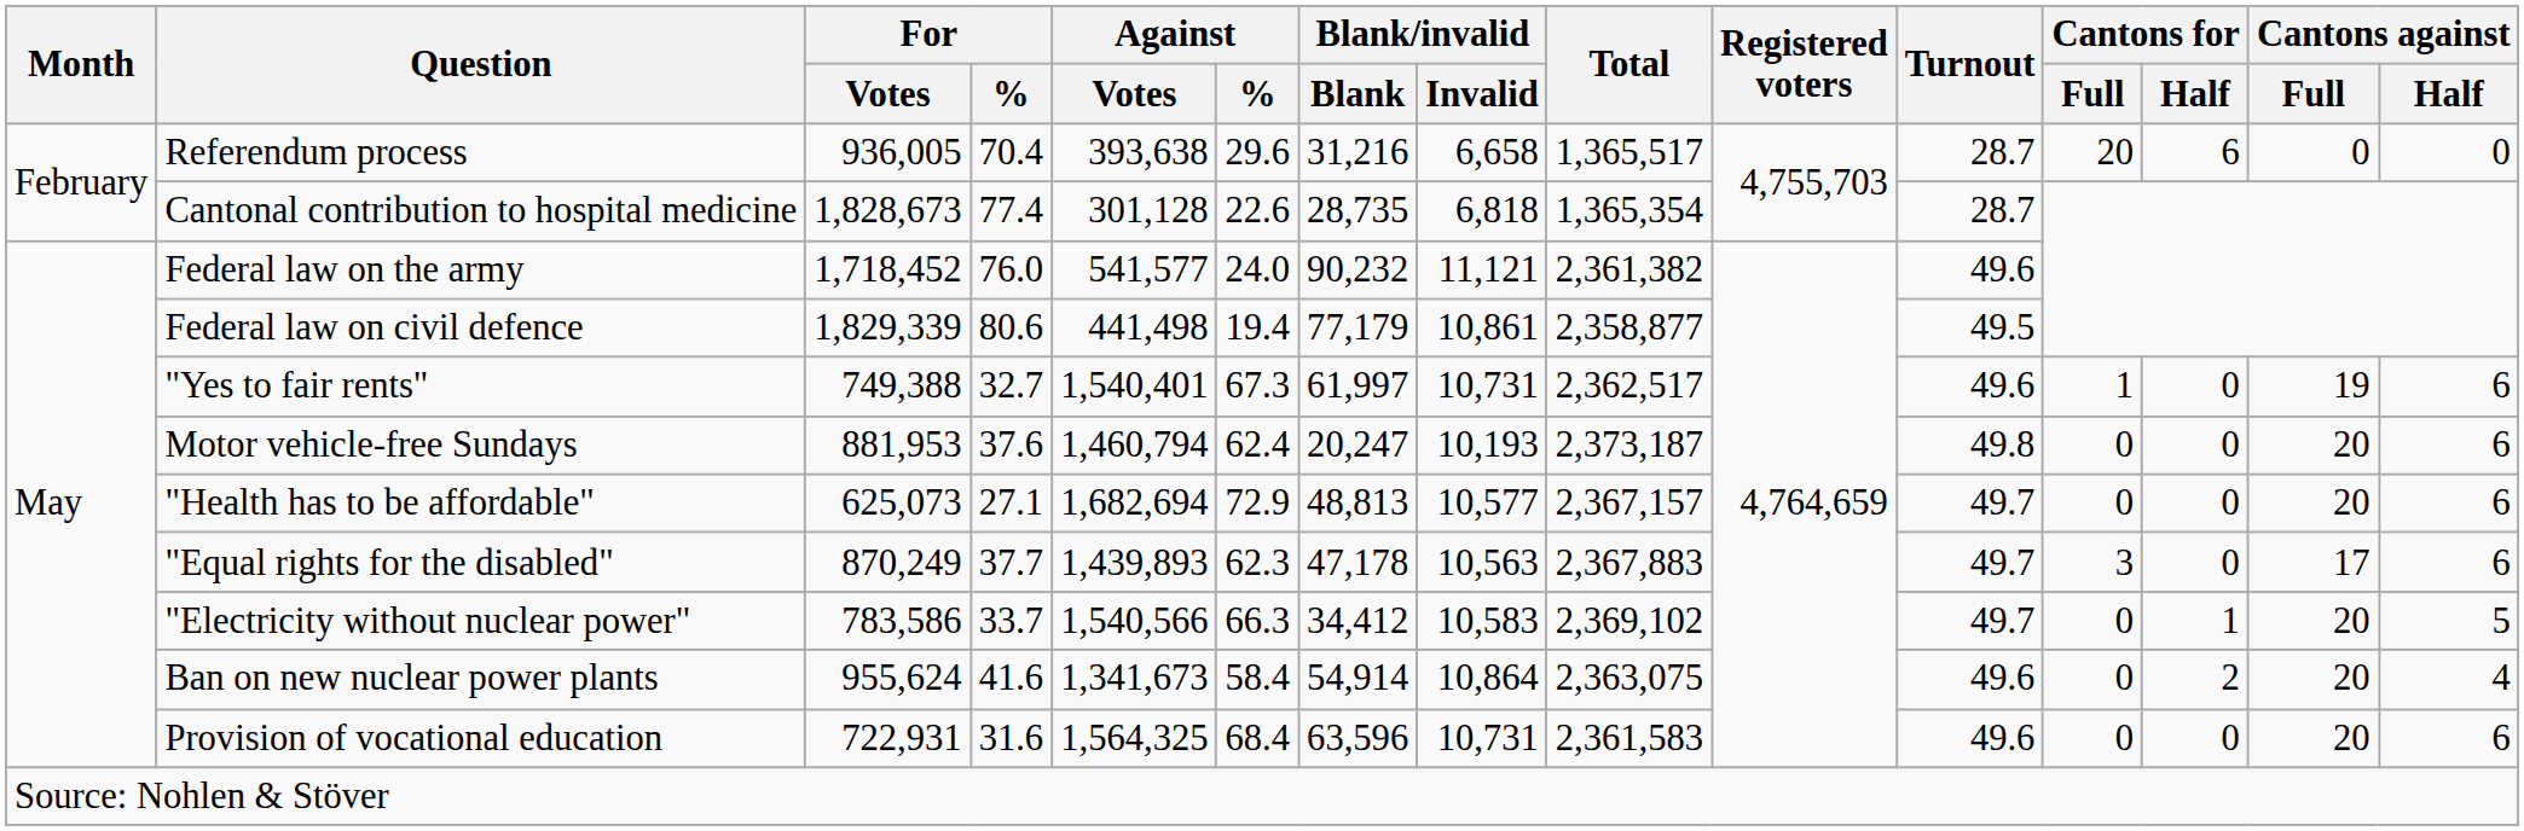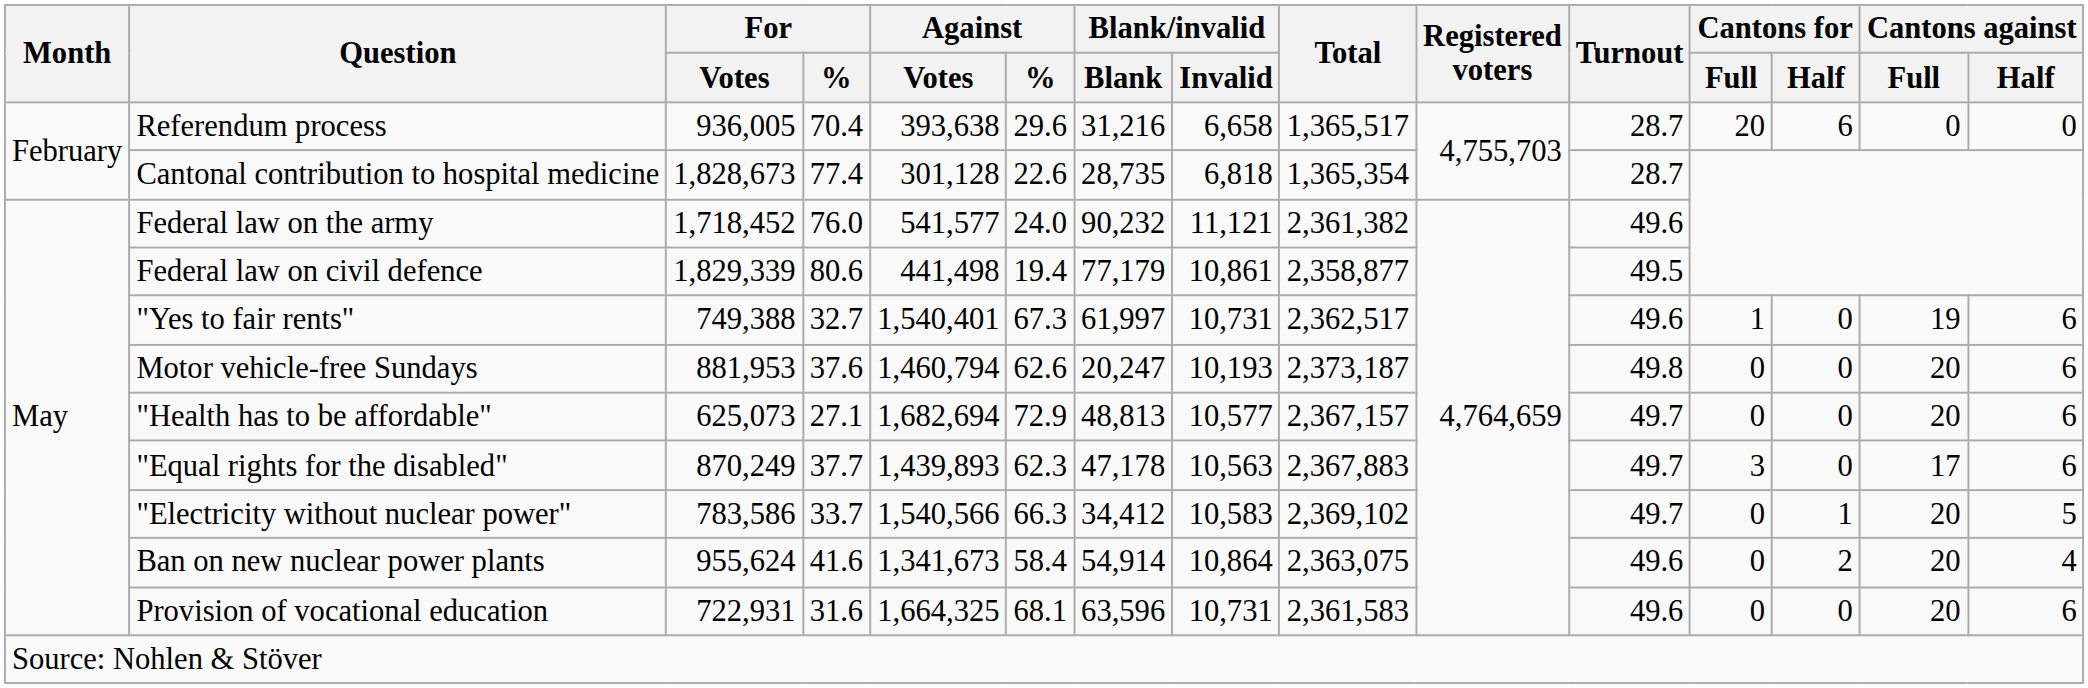Motor vehicle-free Sundays | Against / %: 62.4 -> 62.6
Provision of vocational education | Against / Votes: 1,564,325 -> 1,664,325
Provision of vocational education | Against / %: 68.4 -> 68.1
